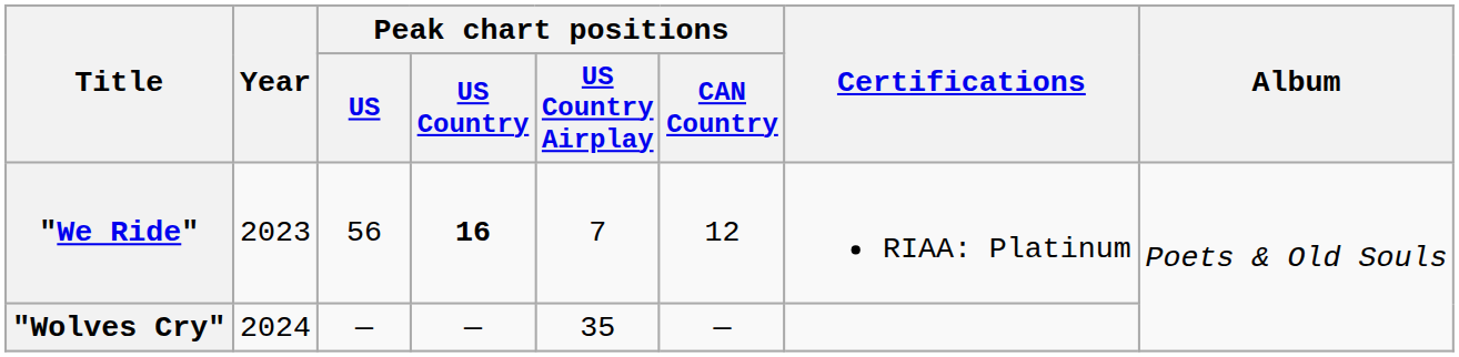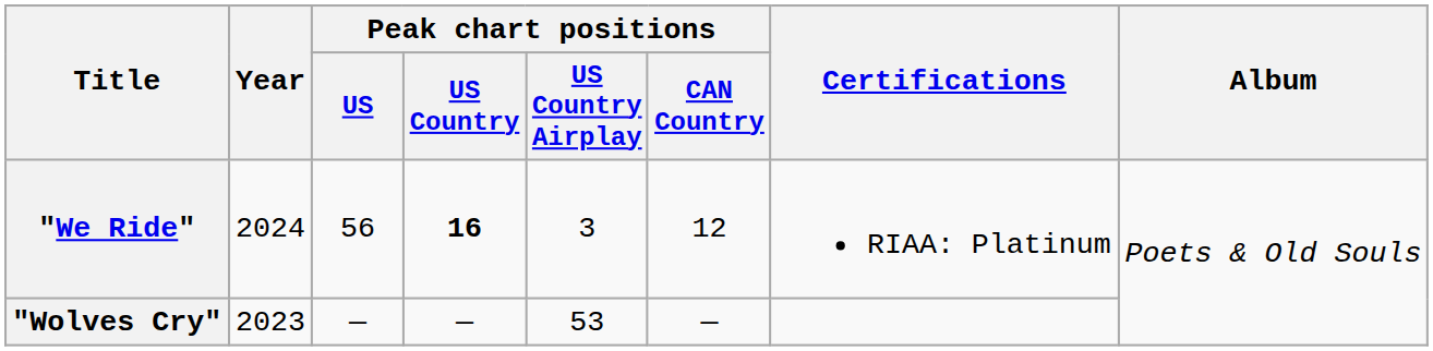"We Ride" | Year: 2023 -> 2024
"We Ride" | Peak chart positions / US Country Airplay: 7 -> 3
"Wolves Cry" | Year: 2024 -> 2023
"Wolves Cry" | Peak chart positions / US Country Airplay: 35 -> 53
